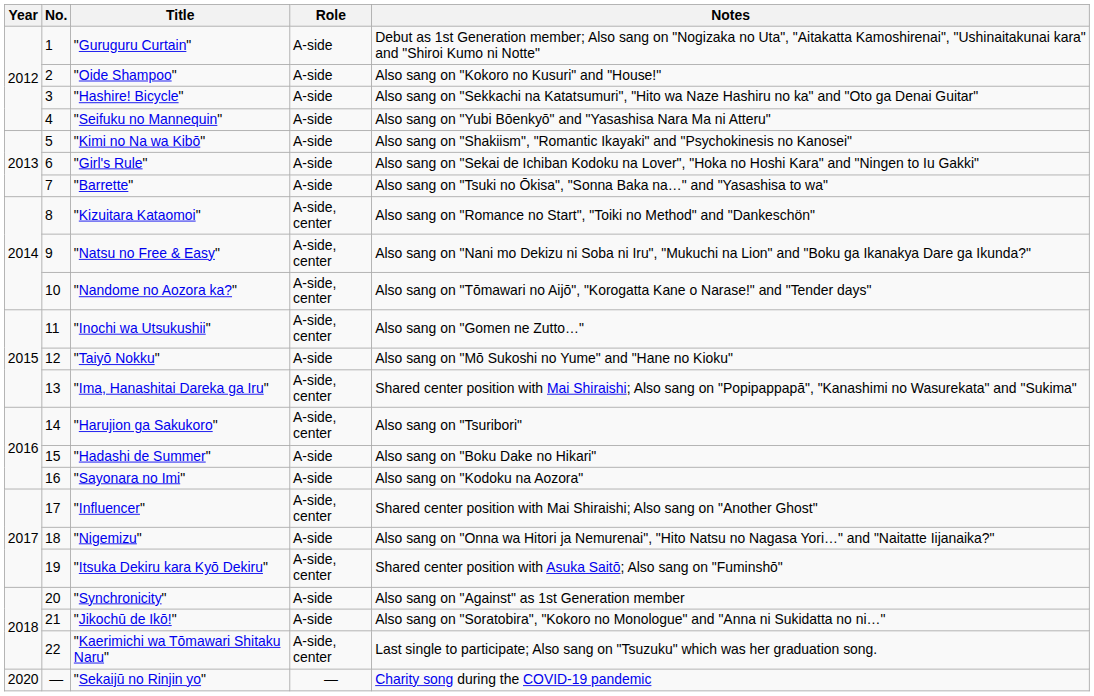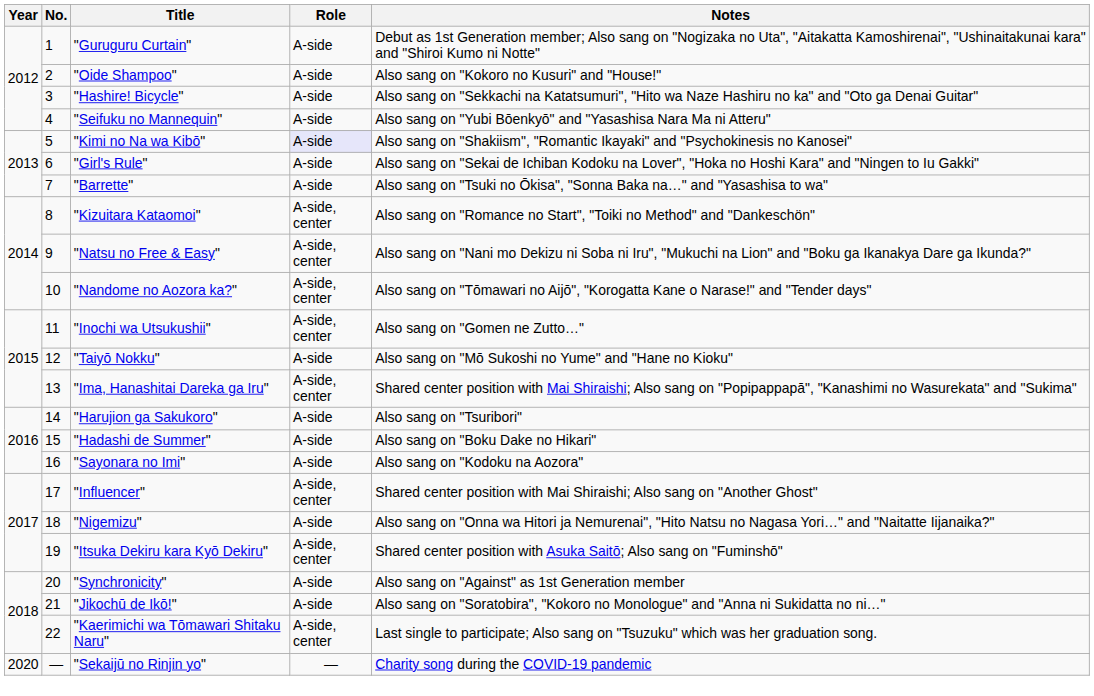"Kimi no Na wa Kibō" | Role: no background -> lavender background
"Harujion ga Sakukoro" | Role: A-side, center -> A-side
